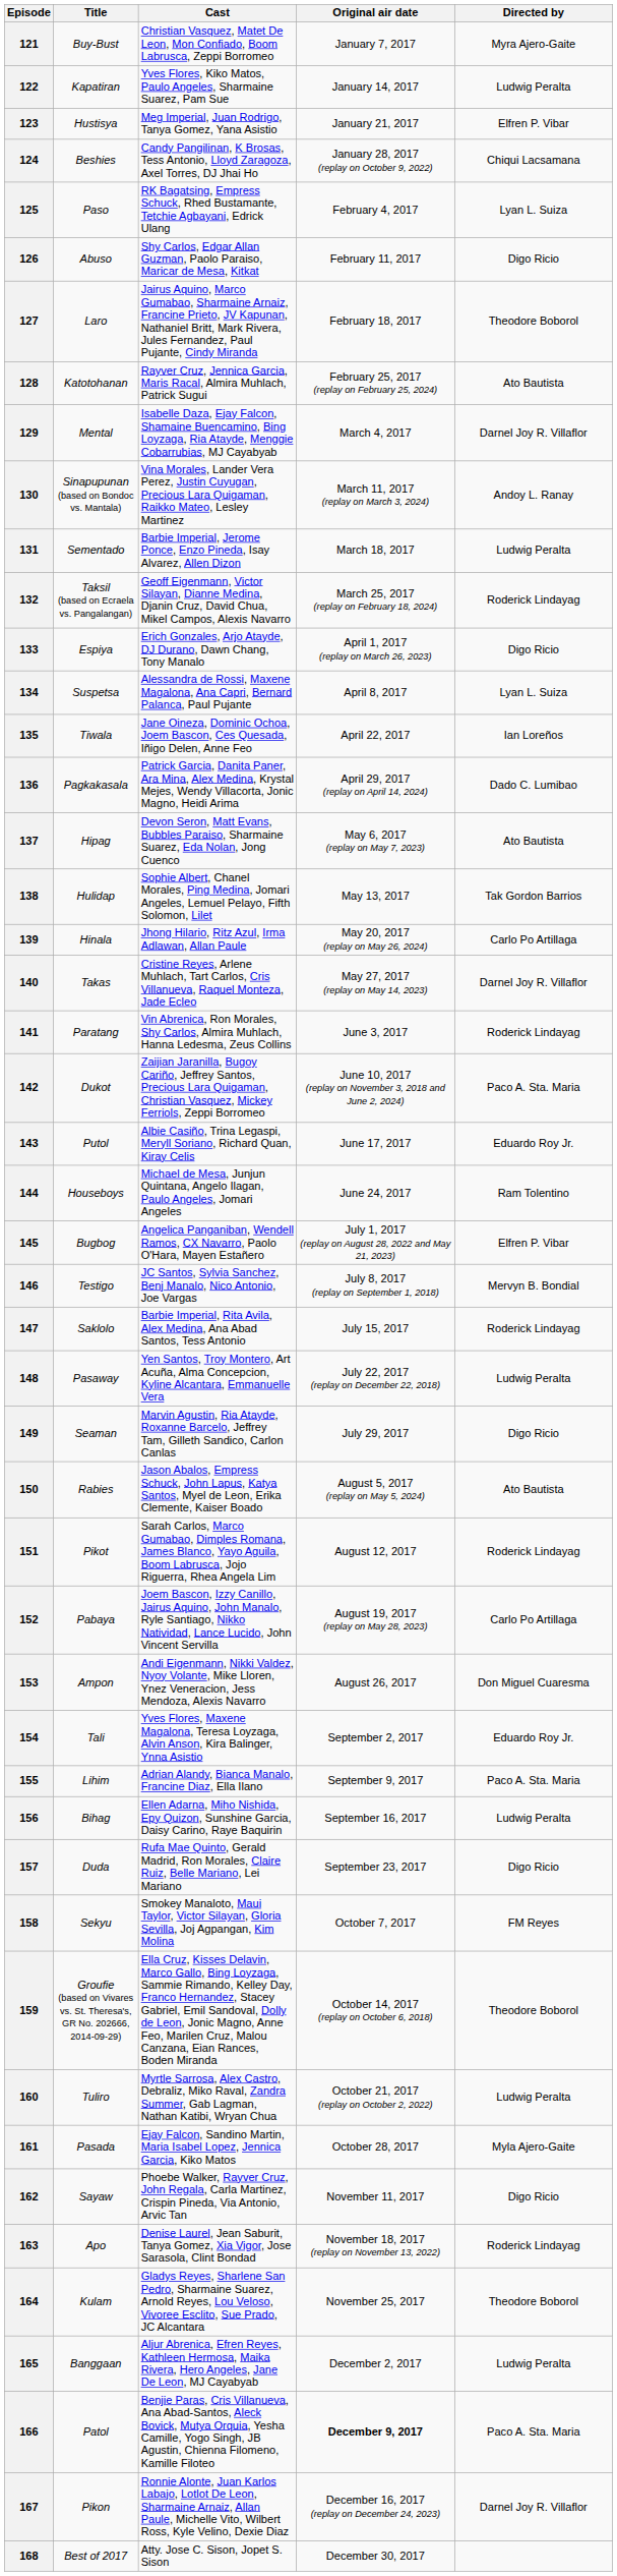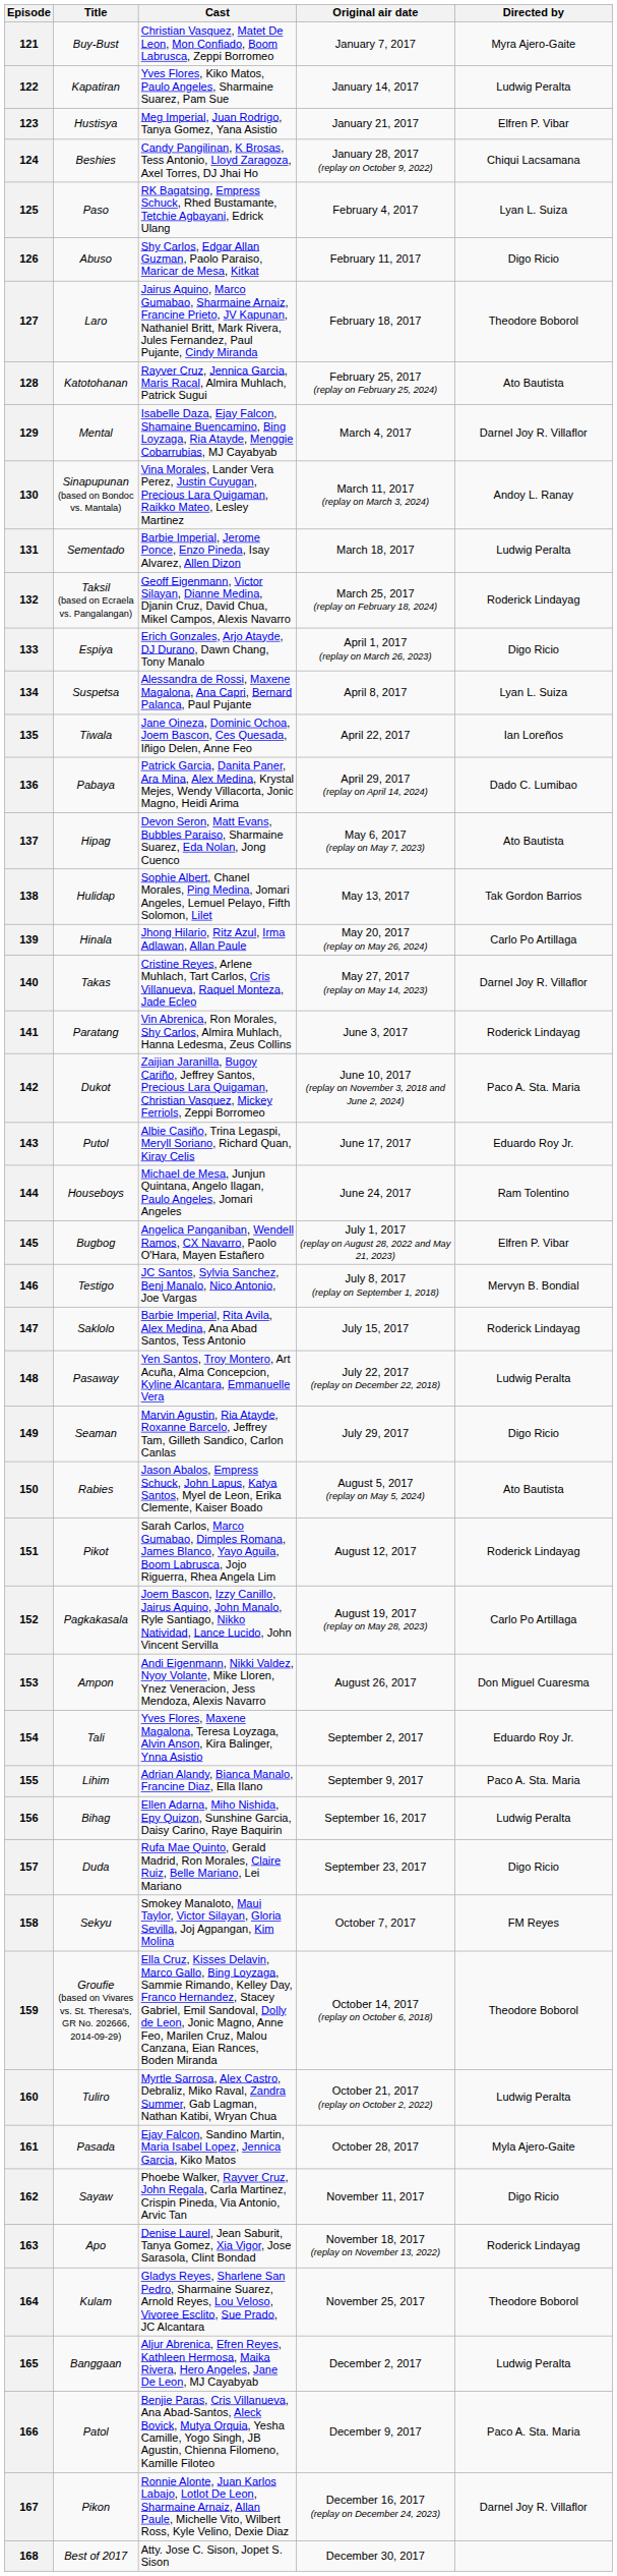136 | Title: Pagkakasala -> Pabaya
152 | Title: Pabaya -> Pagkakasala
166 | Original air date: bold -> normal
